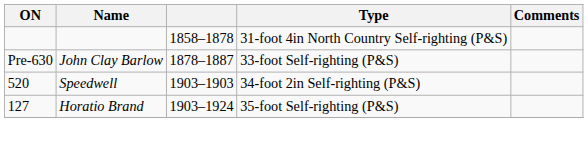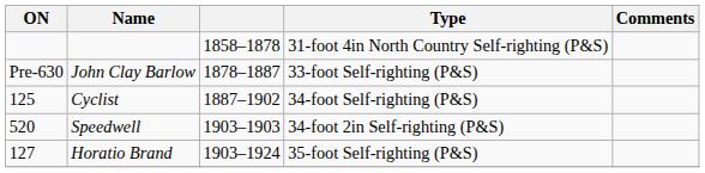+ row: 125 | Cyclist | 1887–1902 | 34-foot Self-righting (P&S)
